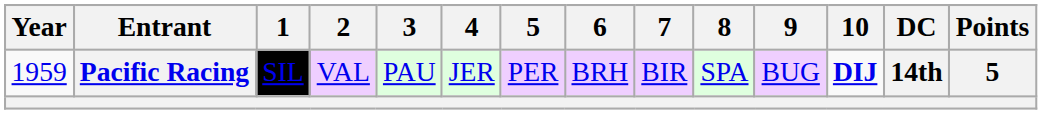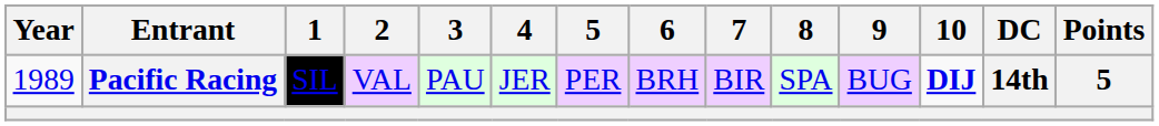Pacific Racing | Year: 1959 -> 1989
